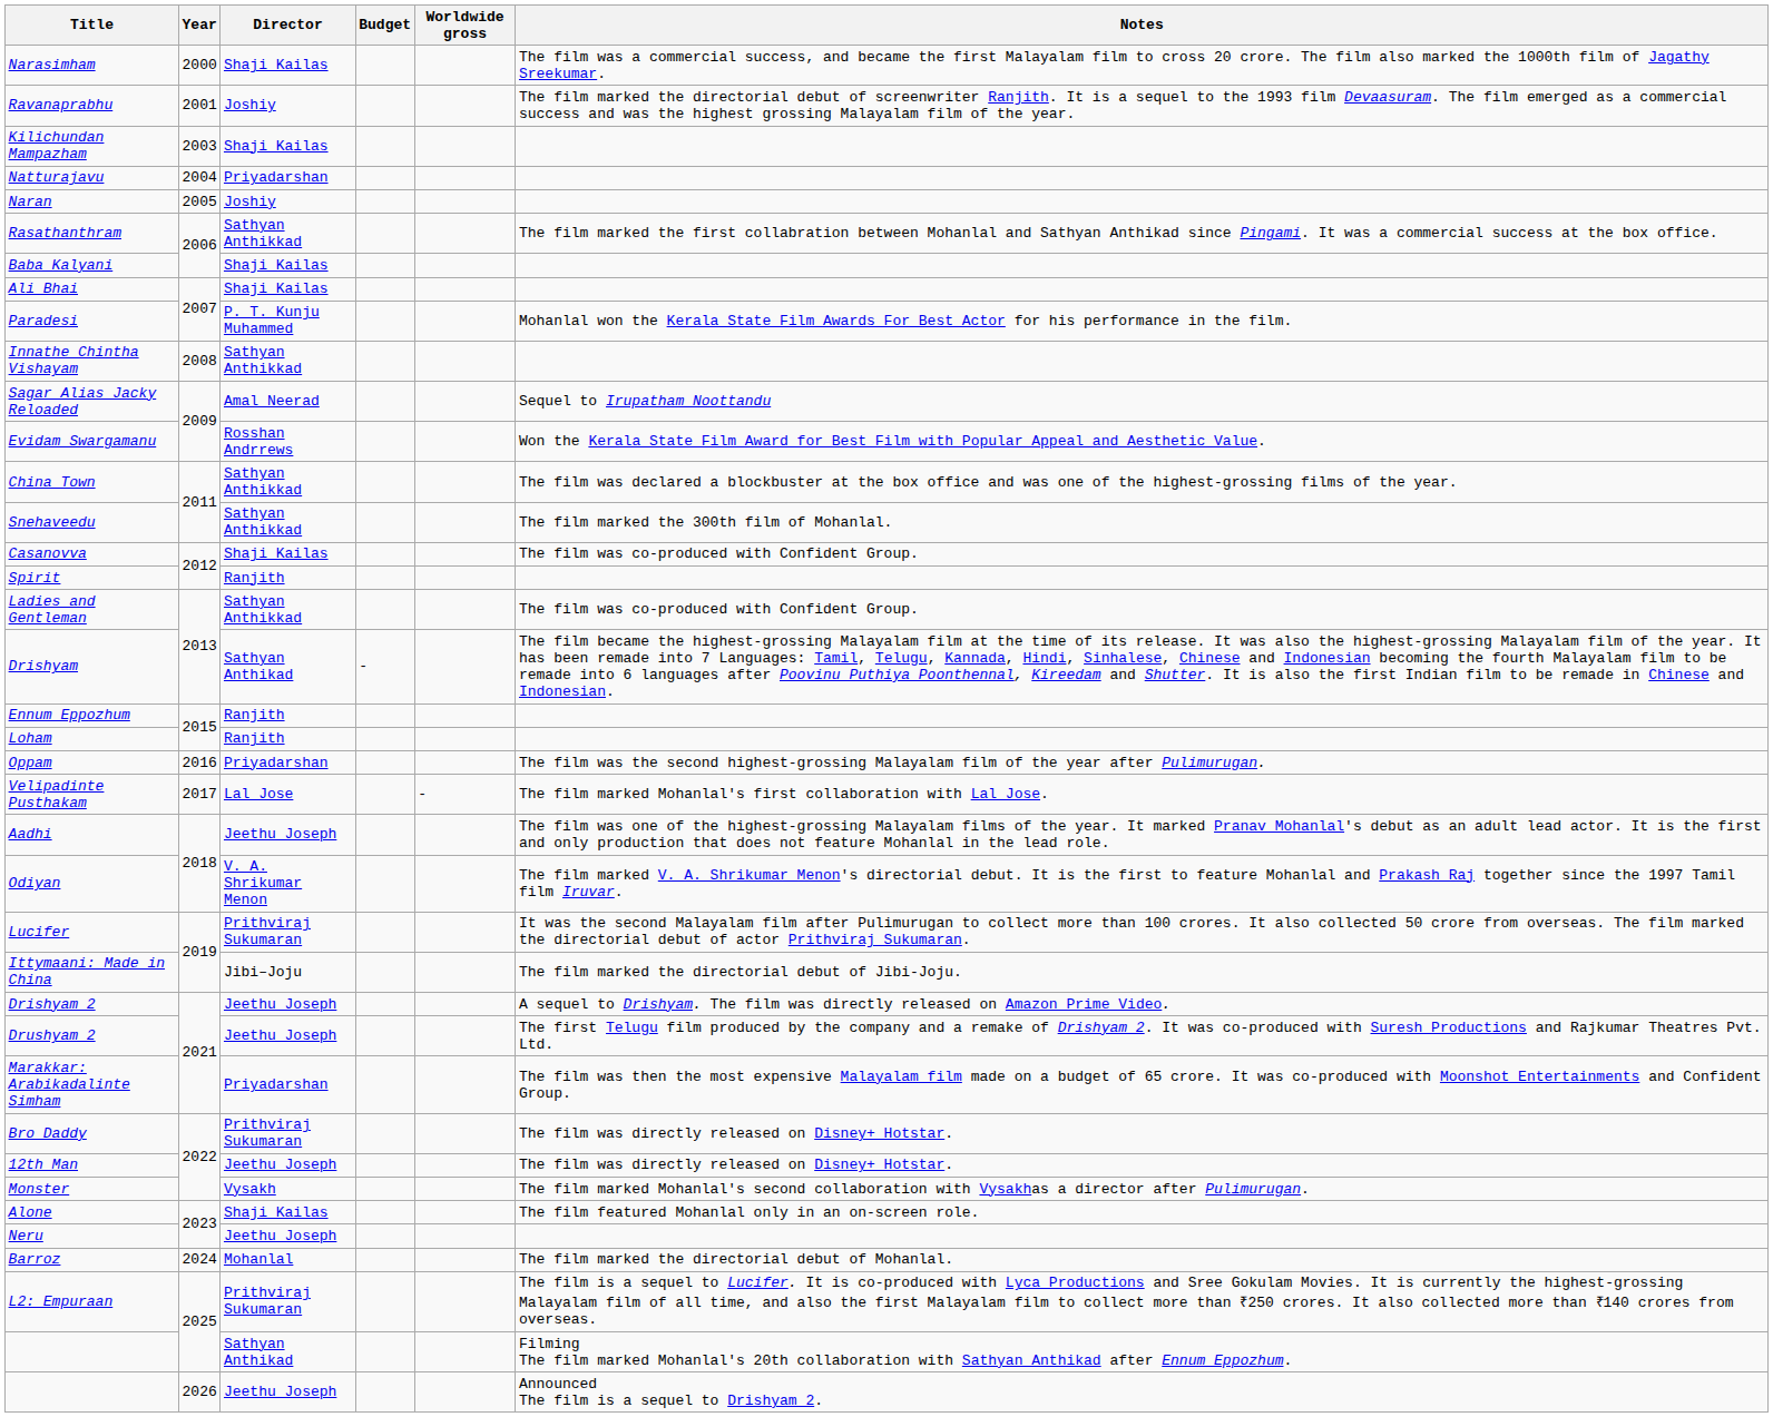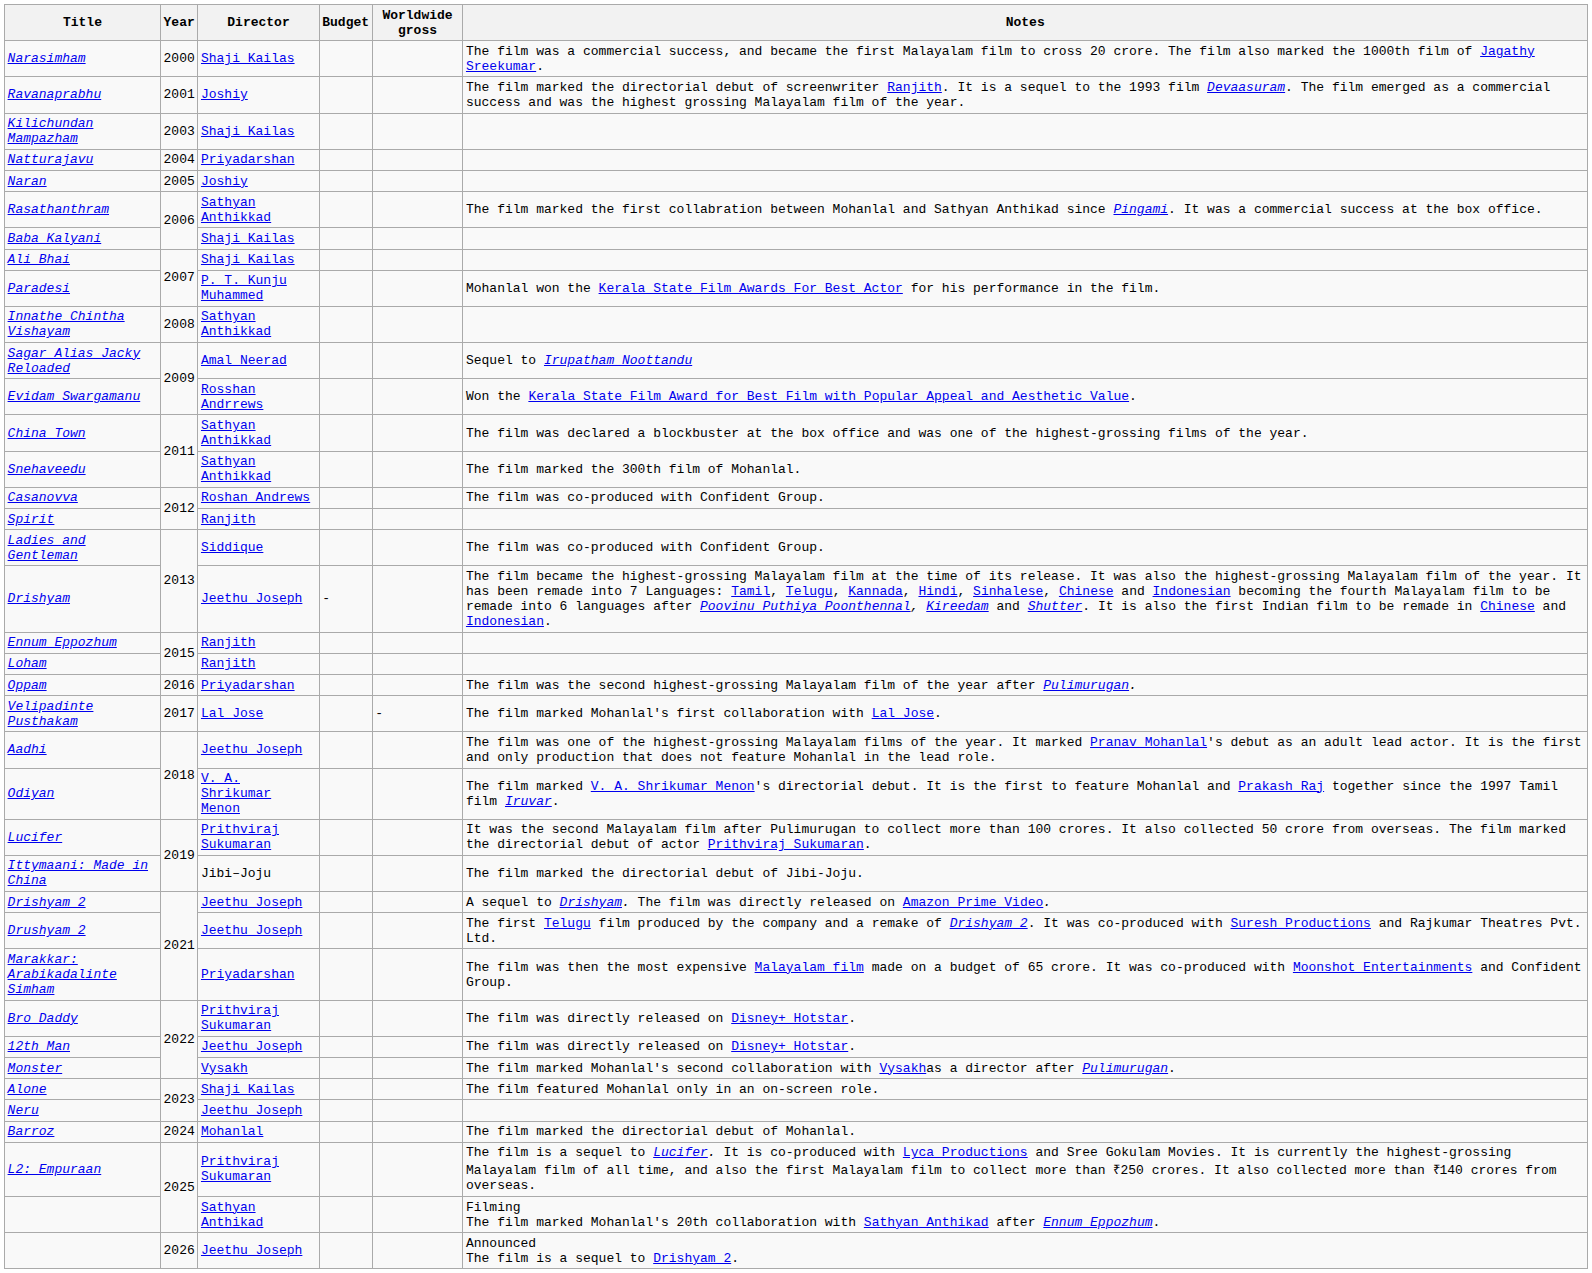Casanovva | Director: Shaji Kailas -> Roshan Andrews
Ladies and Gentleman | Director: Sathyan Anthikkad -> Siddique
Drishyam | Director: Sathyan Anthikad -> Jeethu Joseph
